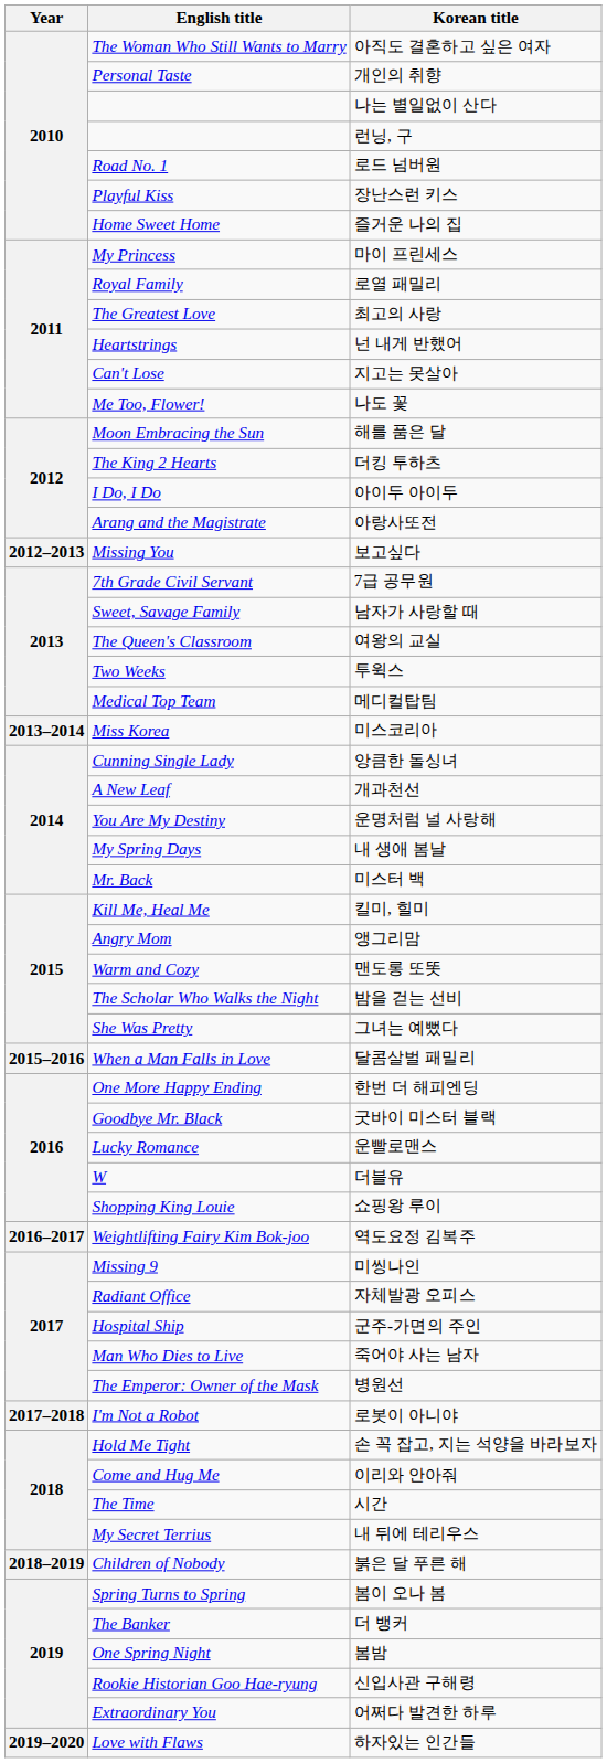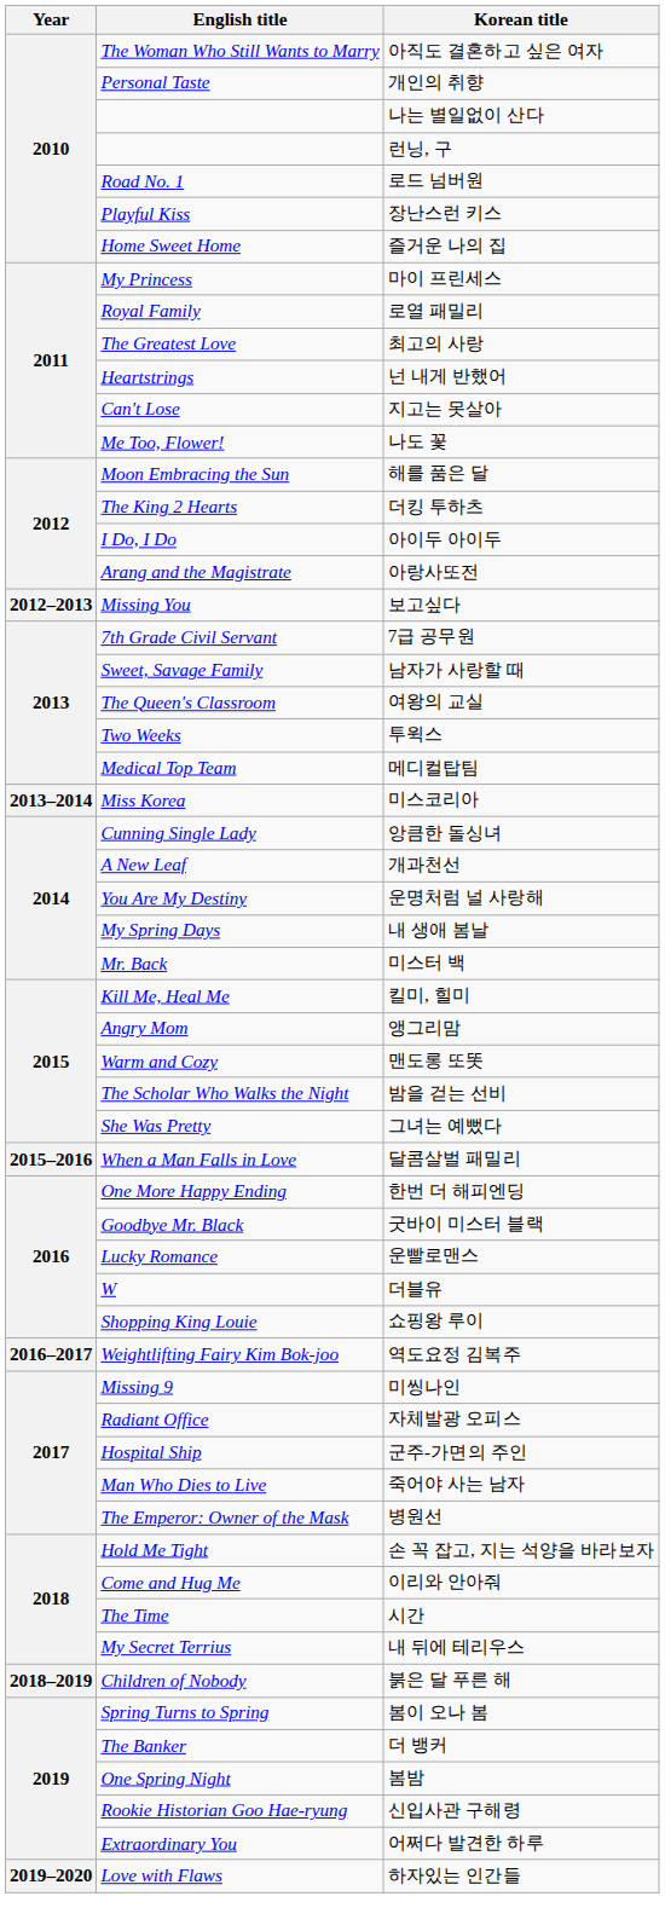- row: 2017–2018 | I'm Not a Robot | 로봇이 아니야
